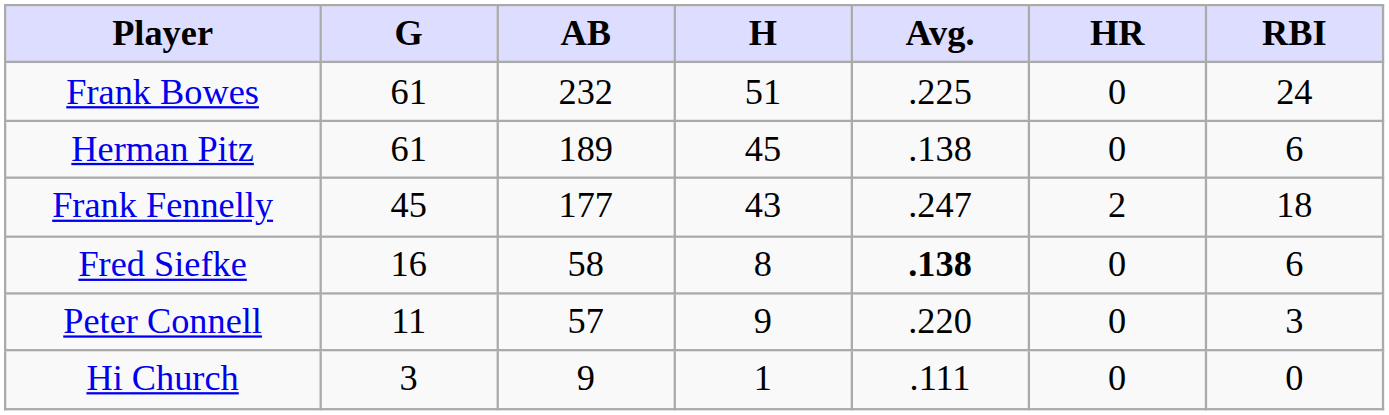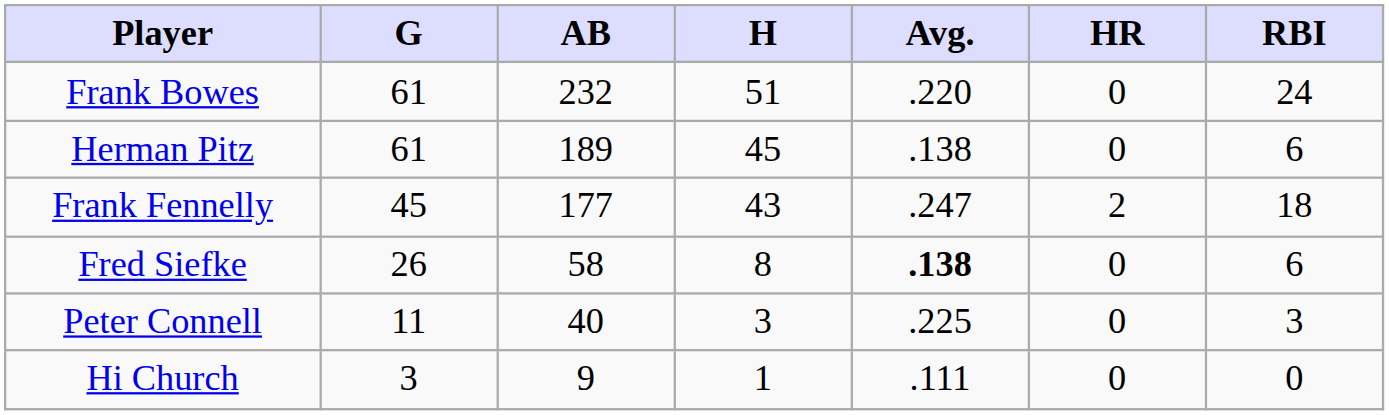Frank Bowes | Avg.: .225 -> .220
Fred Siefke | G: 16 -> 26
Peter Connell | AB: 57 -> 40
Peter Connell | H: 9 -> 3
Peter Connell | Avg.: .220 -> .225
